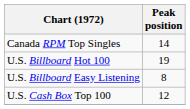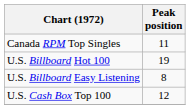Canada RPM Top Singles | Peak position: 14 -> 11
